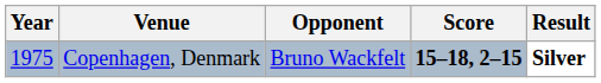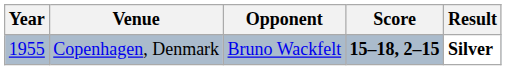Copenhagen, Denmark | Year: 1975 -> 1955
